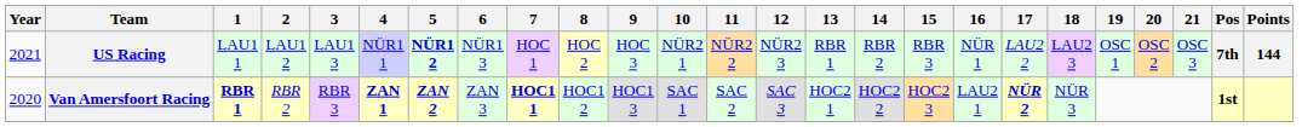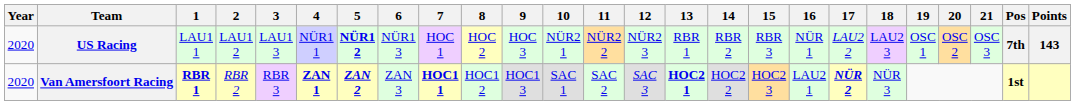US Racing | Year: 2021 -> 2020
US Racing | Points: 144 -> 143
Van Amersfoort Racing | 13: normal -> bold
